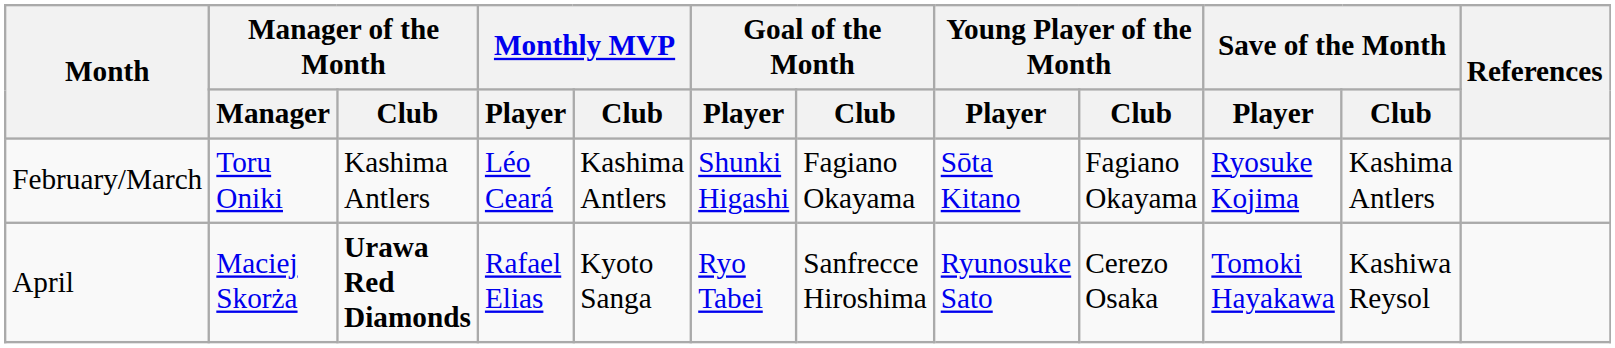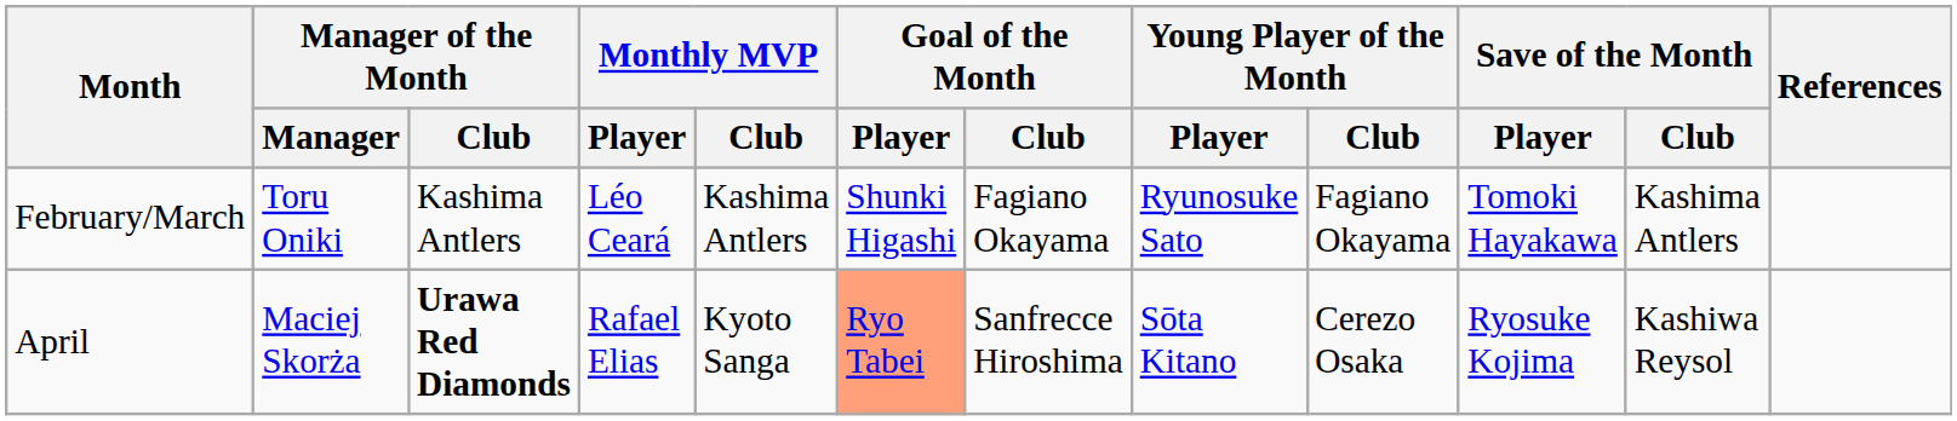February/March | Young Player of the Month / Player: Sōta Kitano -> Ryunosuke Sato
February/March | Save of the Month / Player: Ryosuke Kojima -> Tomoki Hayakawa
April | Goal of the Month / Player: no background -> lightsalmon background
April | Young Player of the Month / Player: Ryunosuke Sato -> Sōta Kitano
April | Save of the Month / Player: Tomoki Hayakawa -> Ryosuke Kojima
